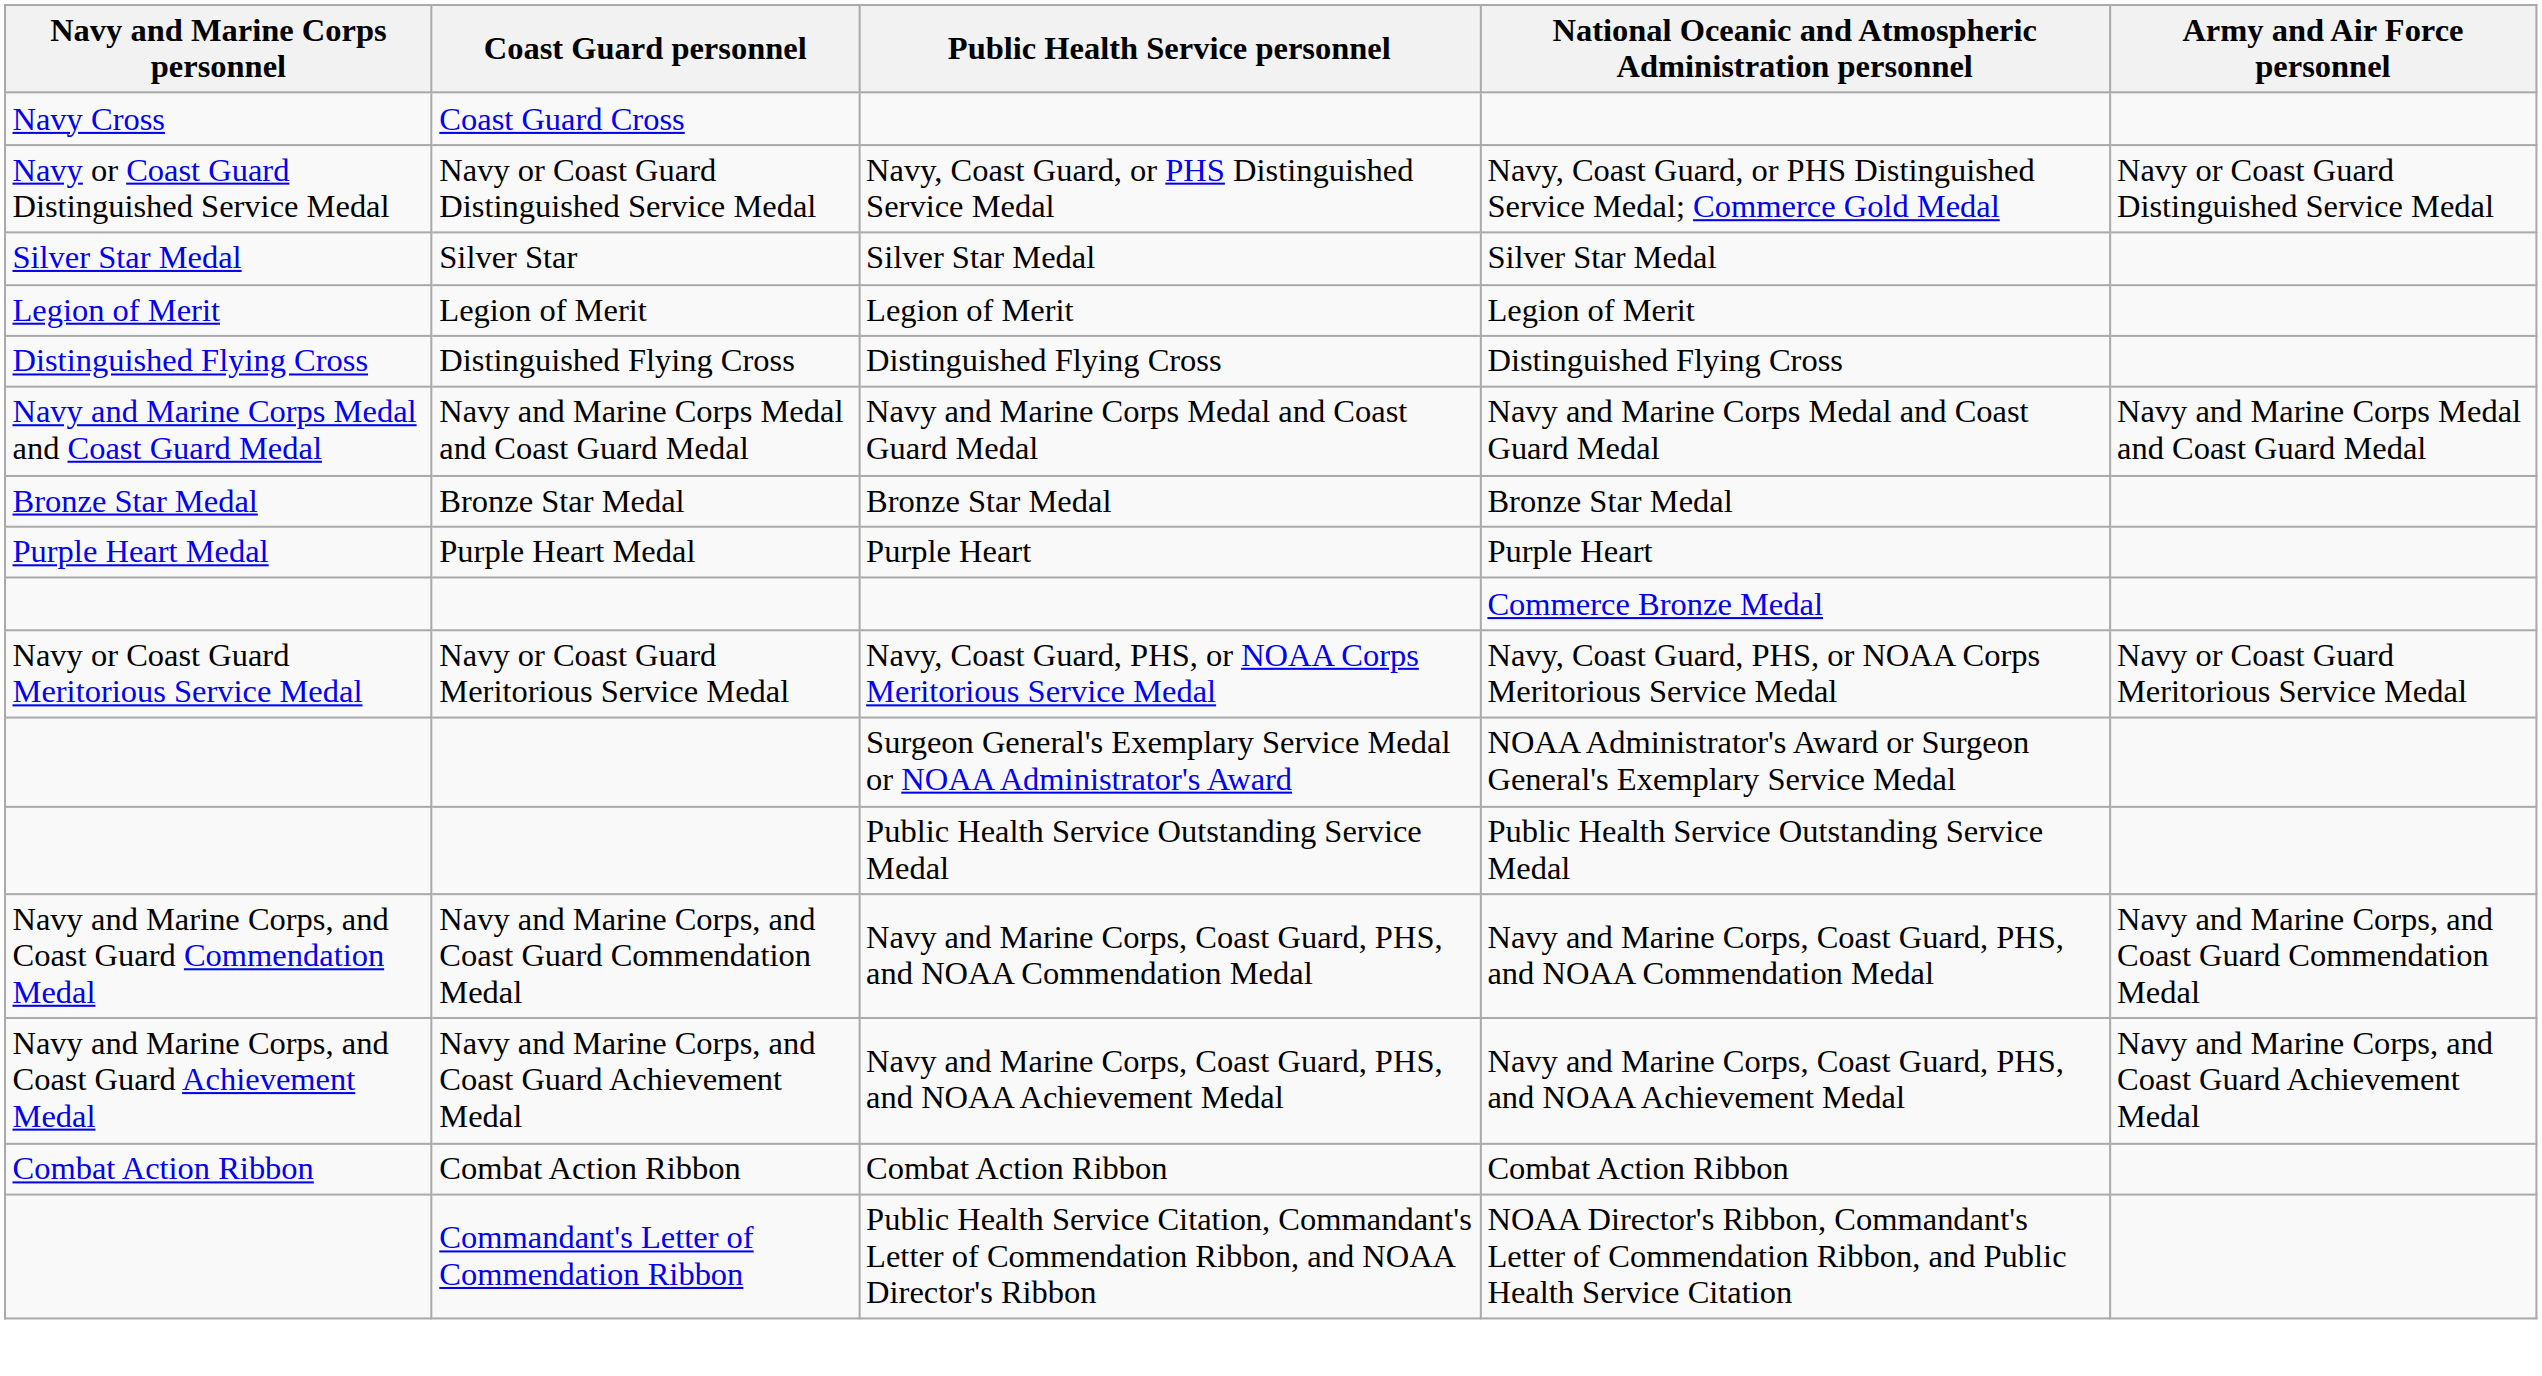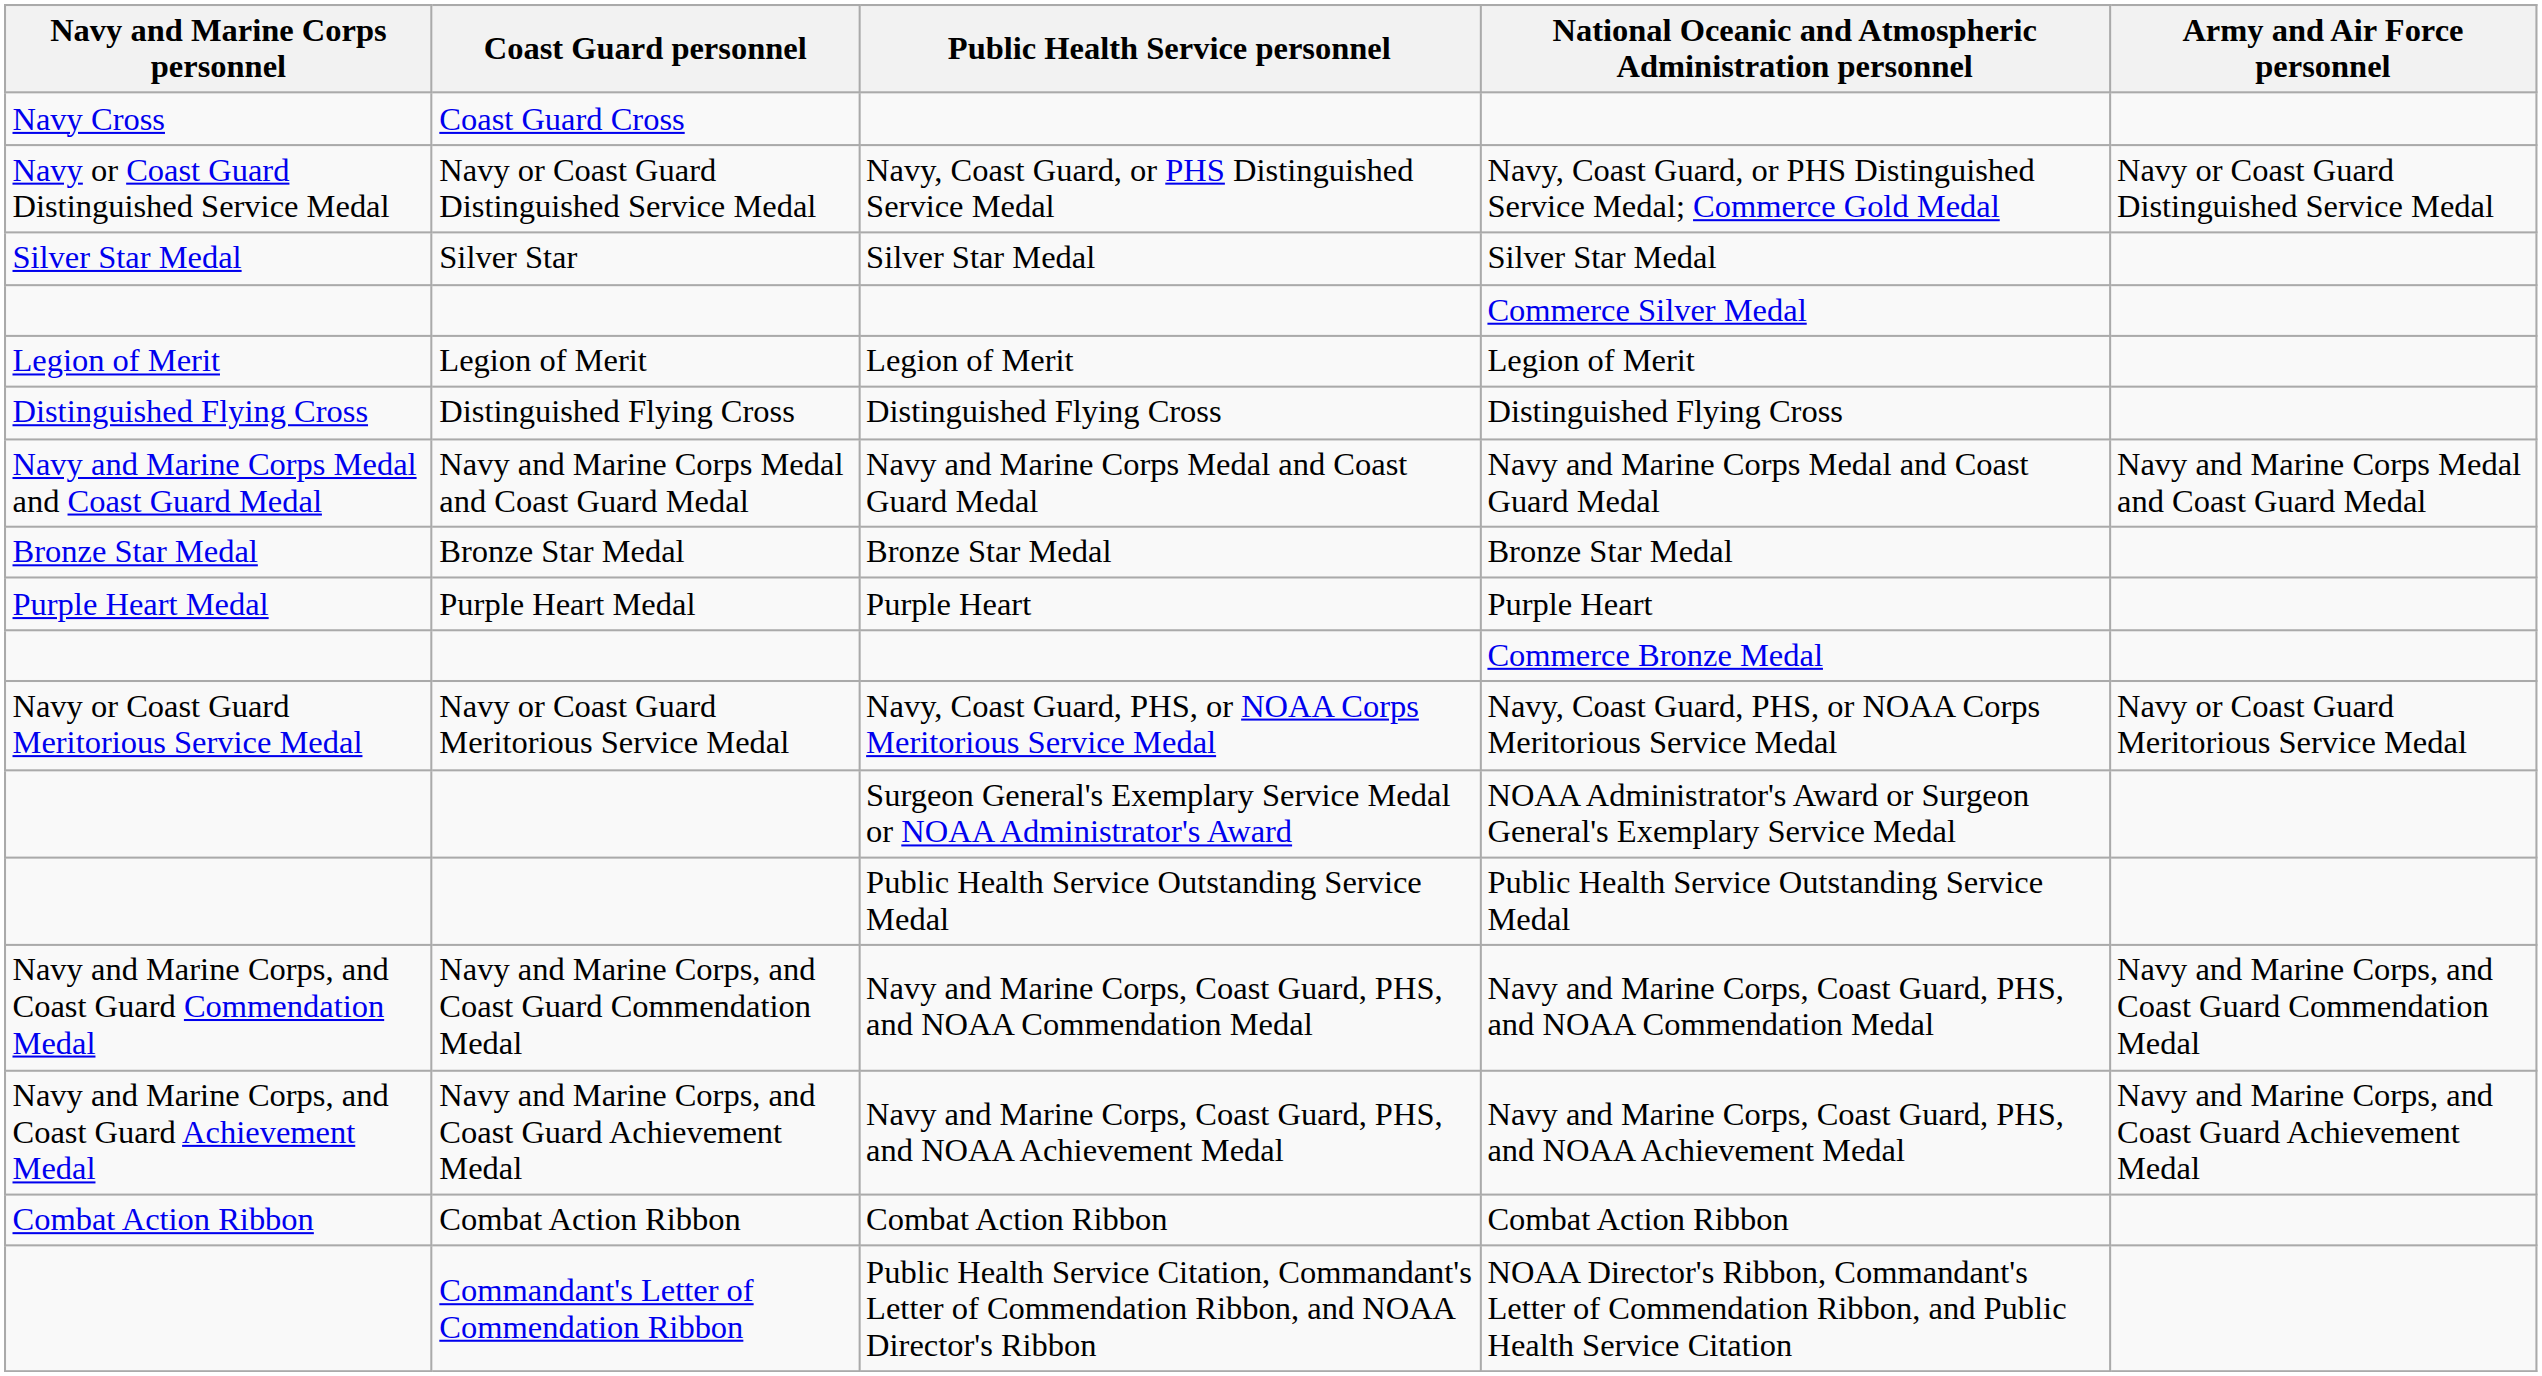+ row: Commerce Silver Medal
